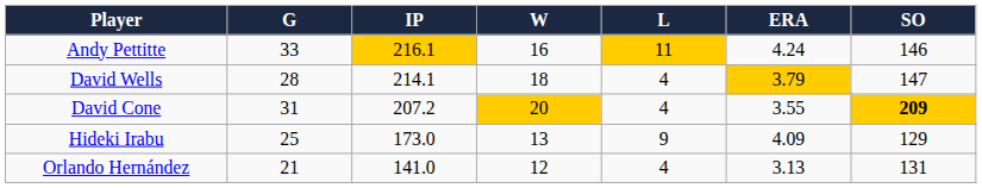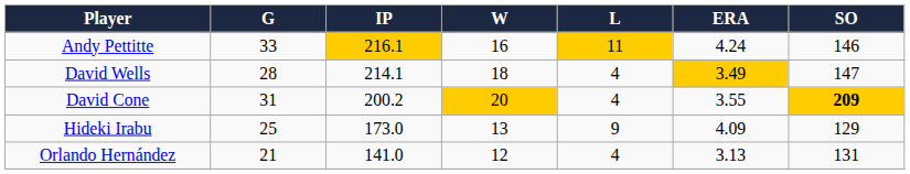David Wells | ERA: 3.79 -> 3.49
David Cone | IP: 207.2 -> 200.2
